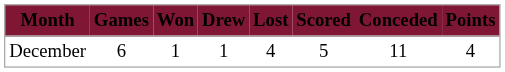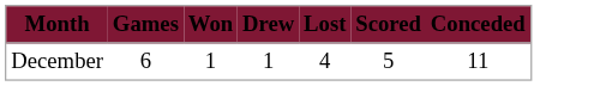- column: Points | 4
